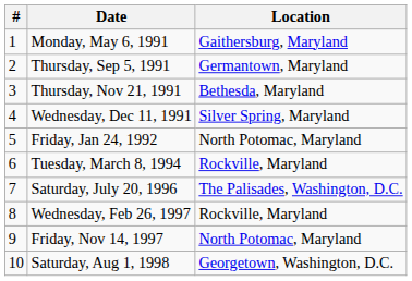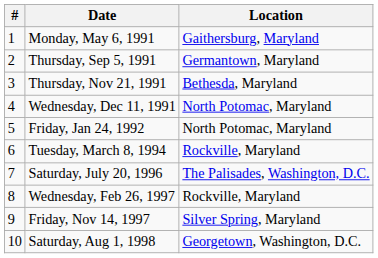Wednesday, Dec 11, 1991 | Location: Silver Spring, Maryland -> North Potomac, Maryland
Friday, Nov 14, 1997 | Location: North Potomac, Maryland -> Silver Spring, Maryland
